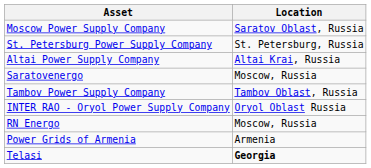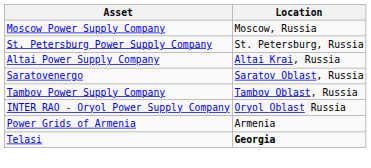Moscow Power Supply Company | Location: Saratov Oblast, Russia -> Moscow, Russia
Saratovenergo | Location: Moscow, Russia -> Saratov Oblast, Russia
- row: RN Energo | Moscow, Russia
